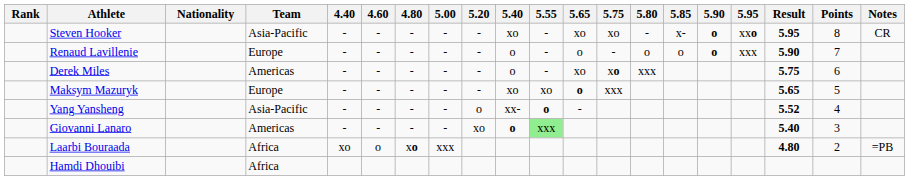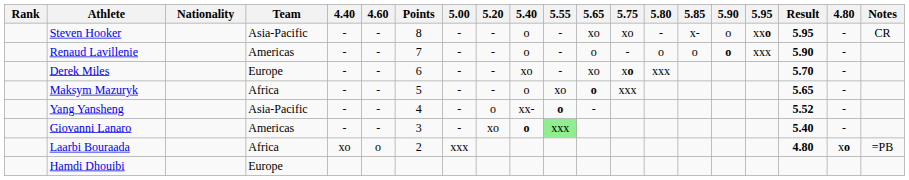columns swapped: 4.80 <-> Points
Steven Hooker | 5.40: xo -> o
Steven Hooker | 5.90: bold -> normal
Renaud Lavillenie | Team: Europe -> Americas
Derek Miles | Team: Americas -> Europe
Derek Miles | 5.40: o -> xo
Derek Miles | Result: 5.75 -> 5.70
Maksym Mazuryk | Team: Europe -> Africa
Maksym Mazuryk | 5.40: xo -> o
Hamdi Dhouibi | Team: Africa -> Europe
